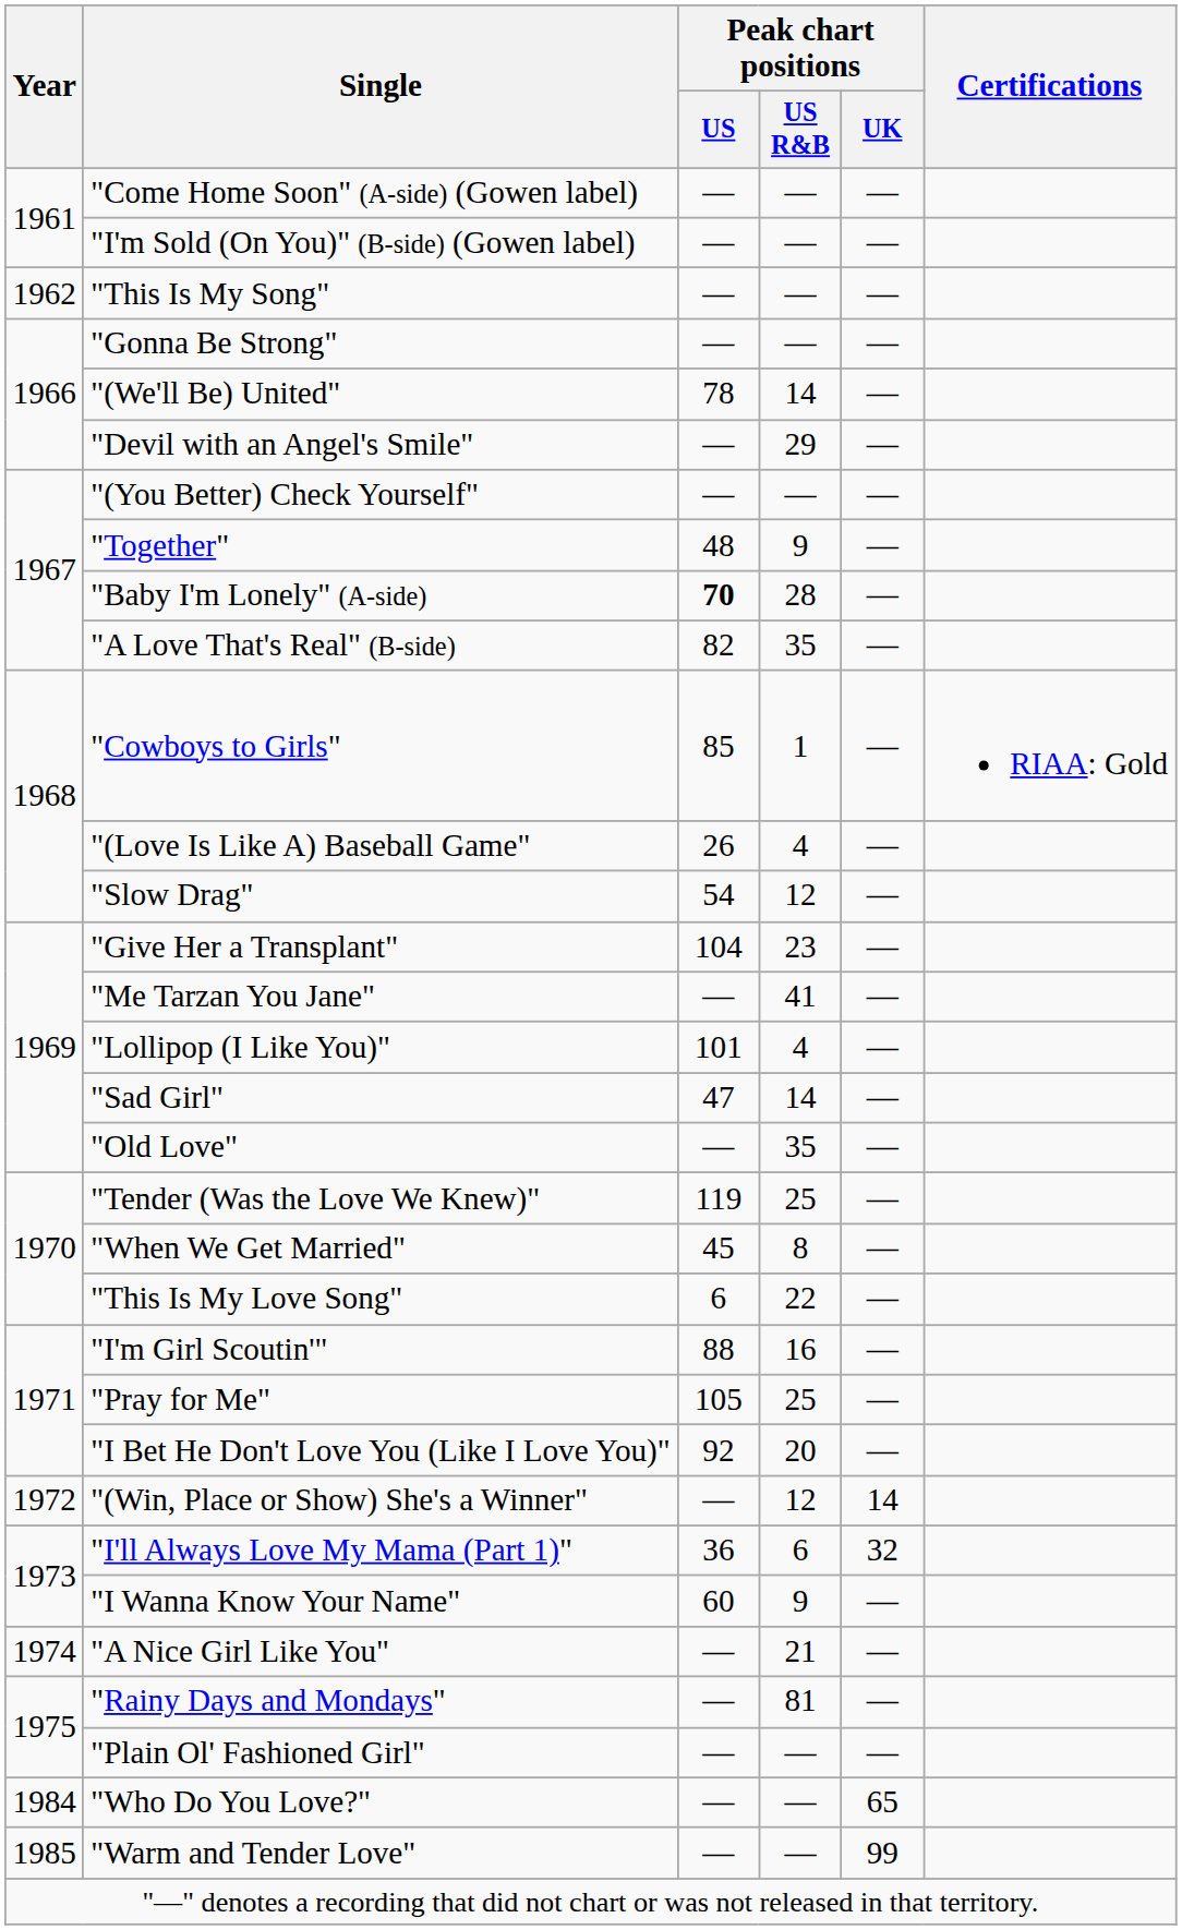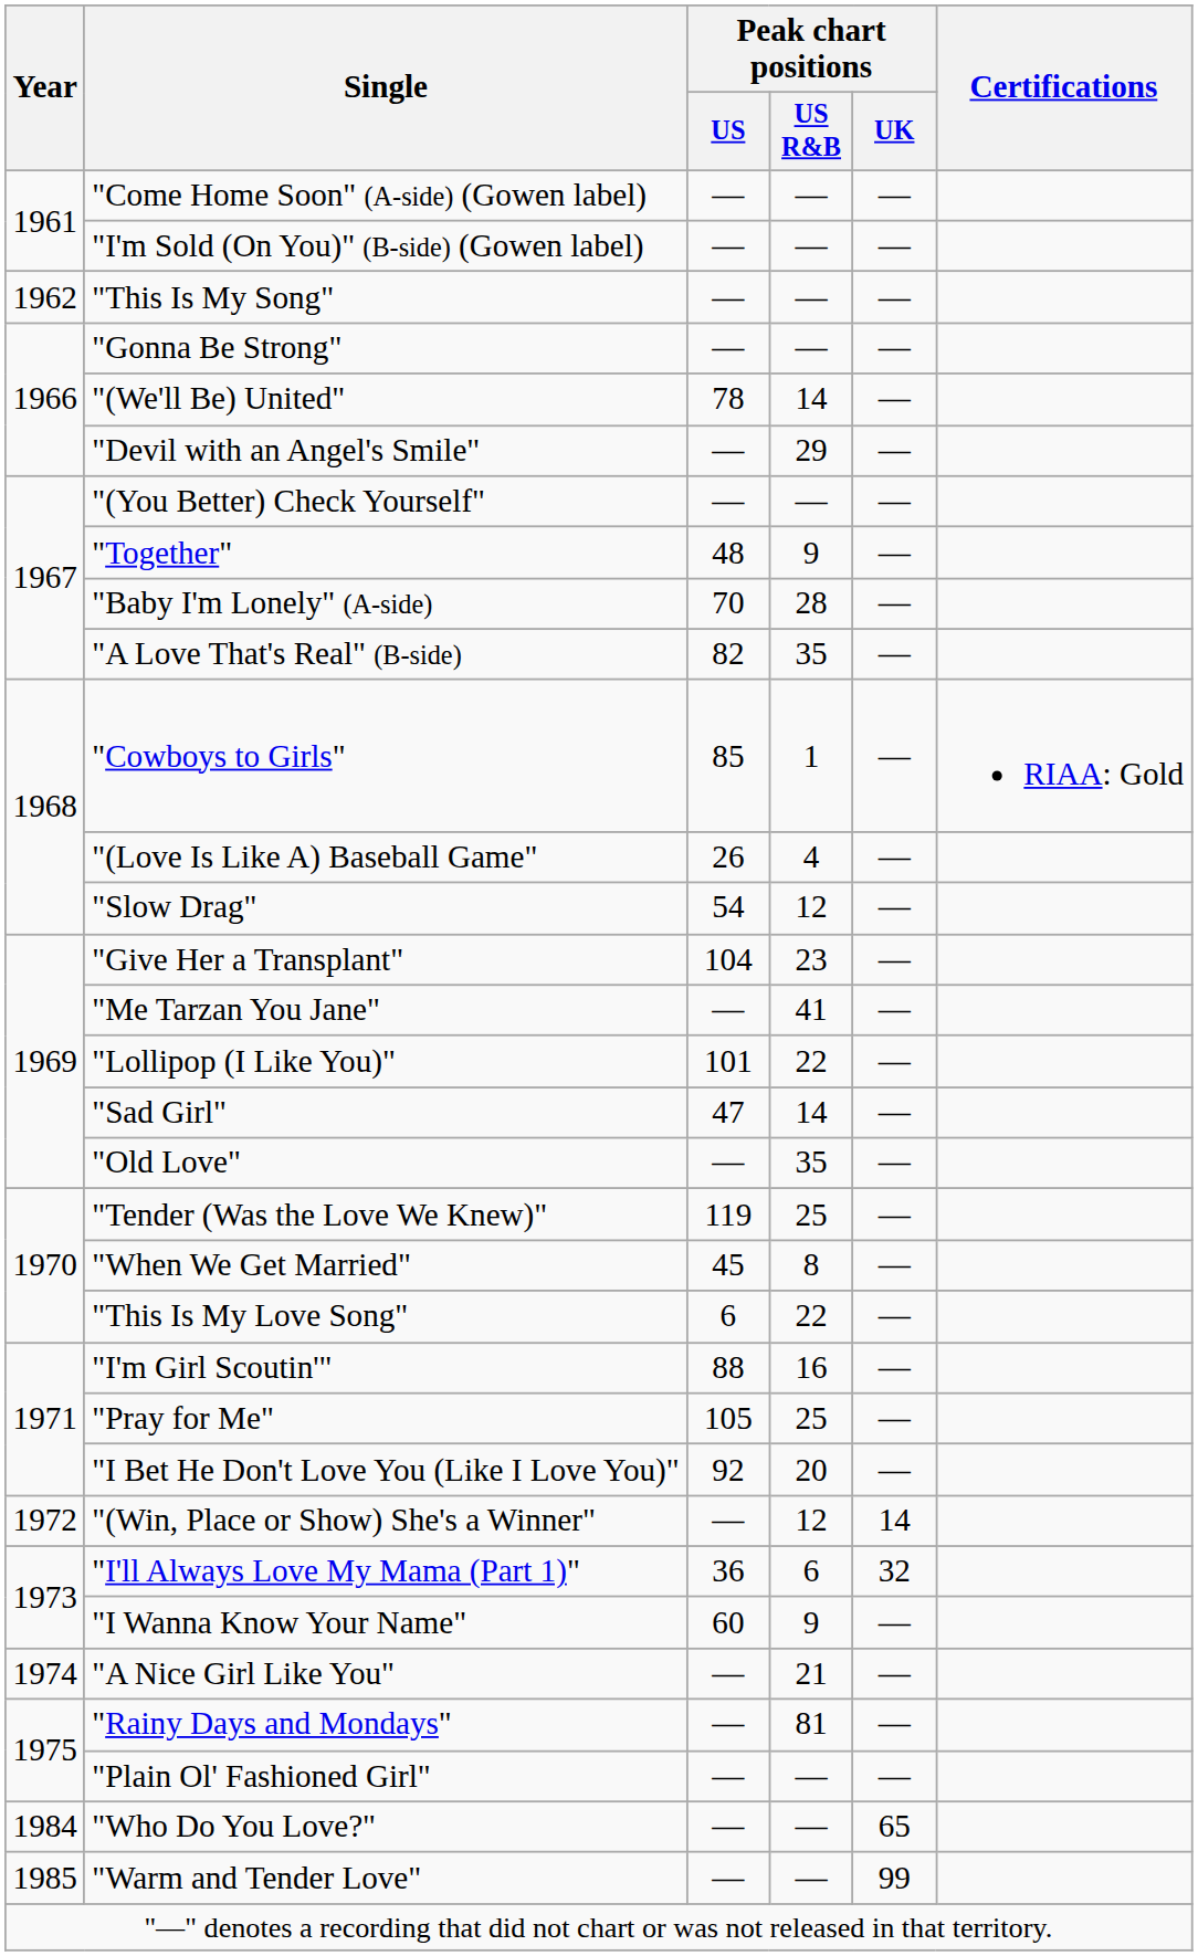"Baby I'm Lonely" (A-side) | Peak chart positions / US: bold -> normal
"Lollipop (I Like You)" | Peak chart positions / US R&B: 4 -> 22
